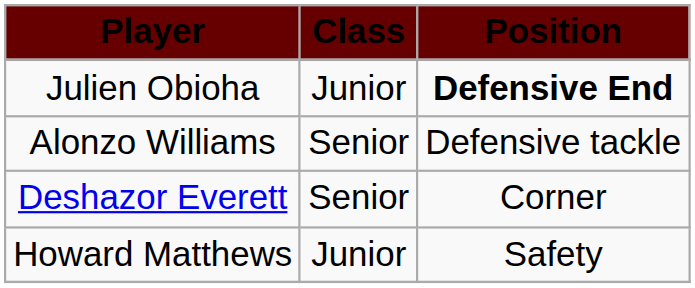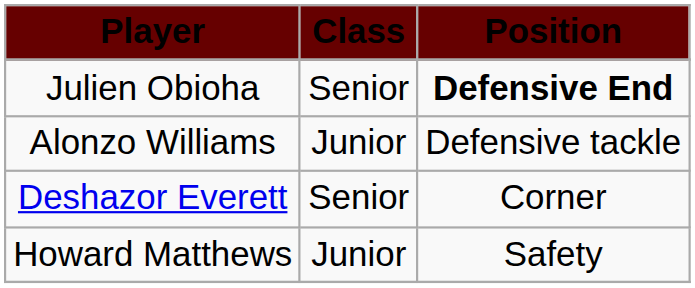Julien Obioha | Class: Junior -> Senior
Alonzo Williams | Class: Senior -> Junior
